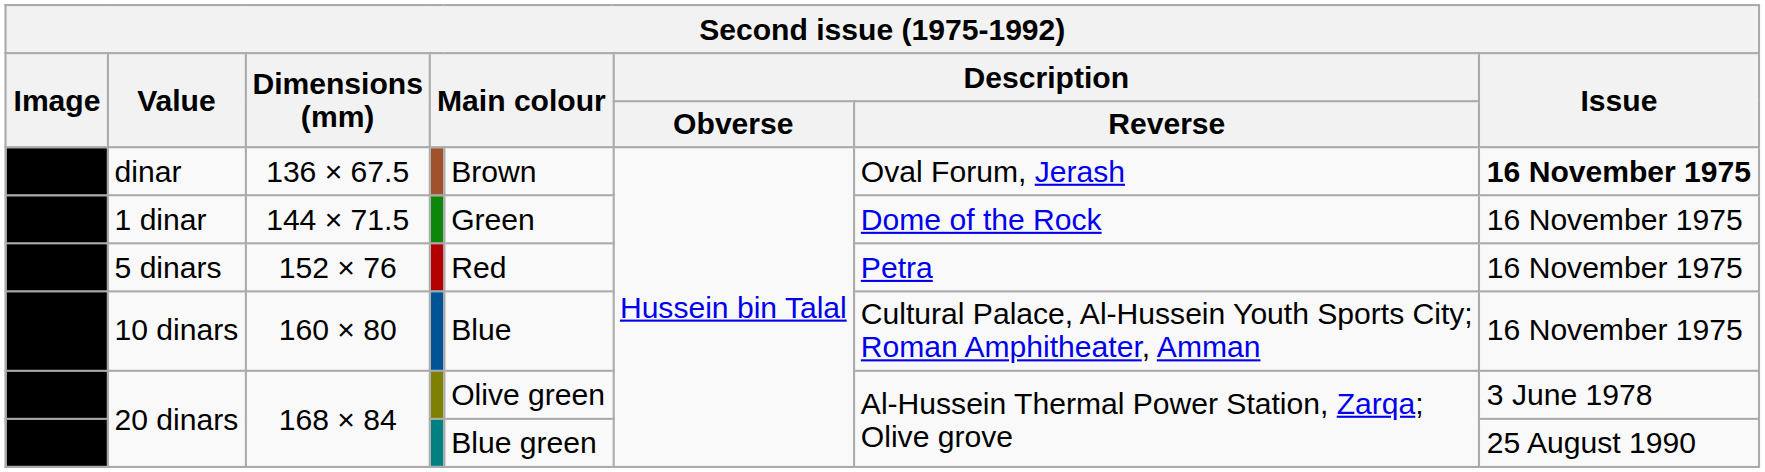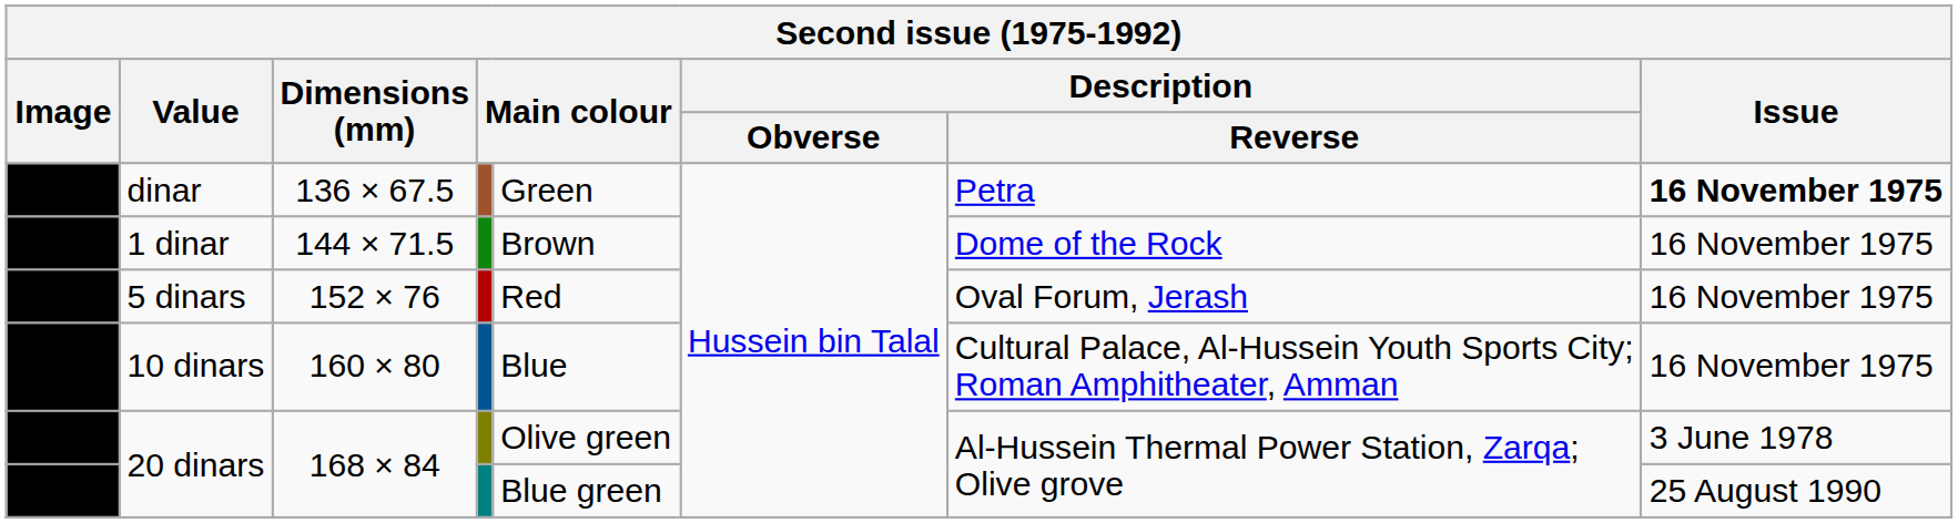dinar | column 5: Brown -> Green
dinar | Description / Reverse: Oval Forum, Jerash -> Petra
1 dinar | column 5: Green -> Brown
5 dinars | Description / Reverse: Petra -> Oval Forum, Jerash
